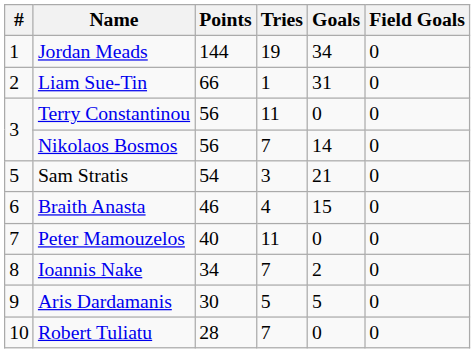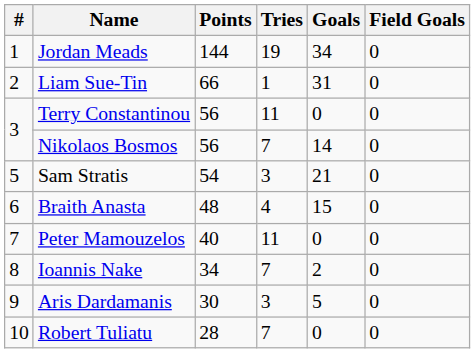Braith Anasta | Points: 46 -> 48
Aris Dardamanis | Tries: 5 -> 3
